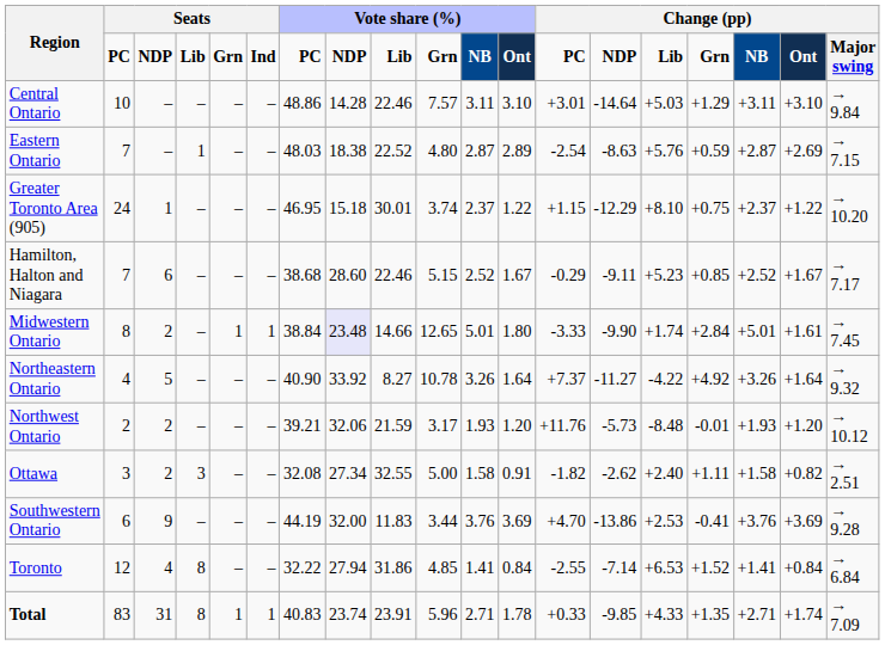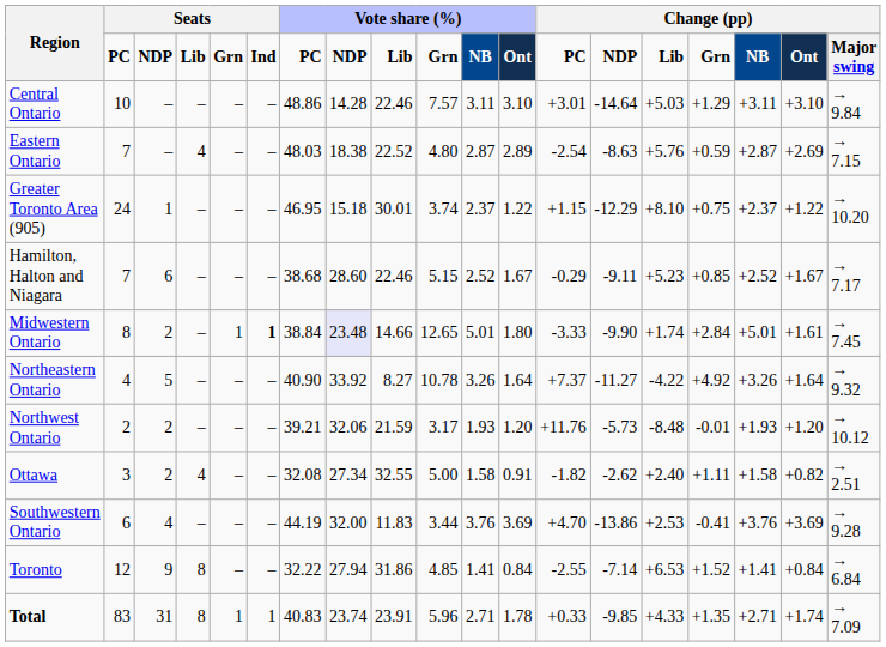Eastern Ontario | column 4: 1 -> 4
Midwestern Ontario | column 6: normal -> bold
Ottawa | column 4: 3 -> 4
Southwestern Ontario | column 3: 9 -> 4
Toronto | column 3: 4 -> 9
